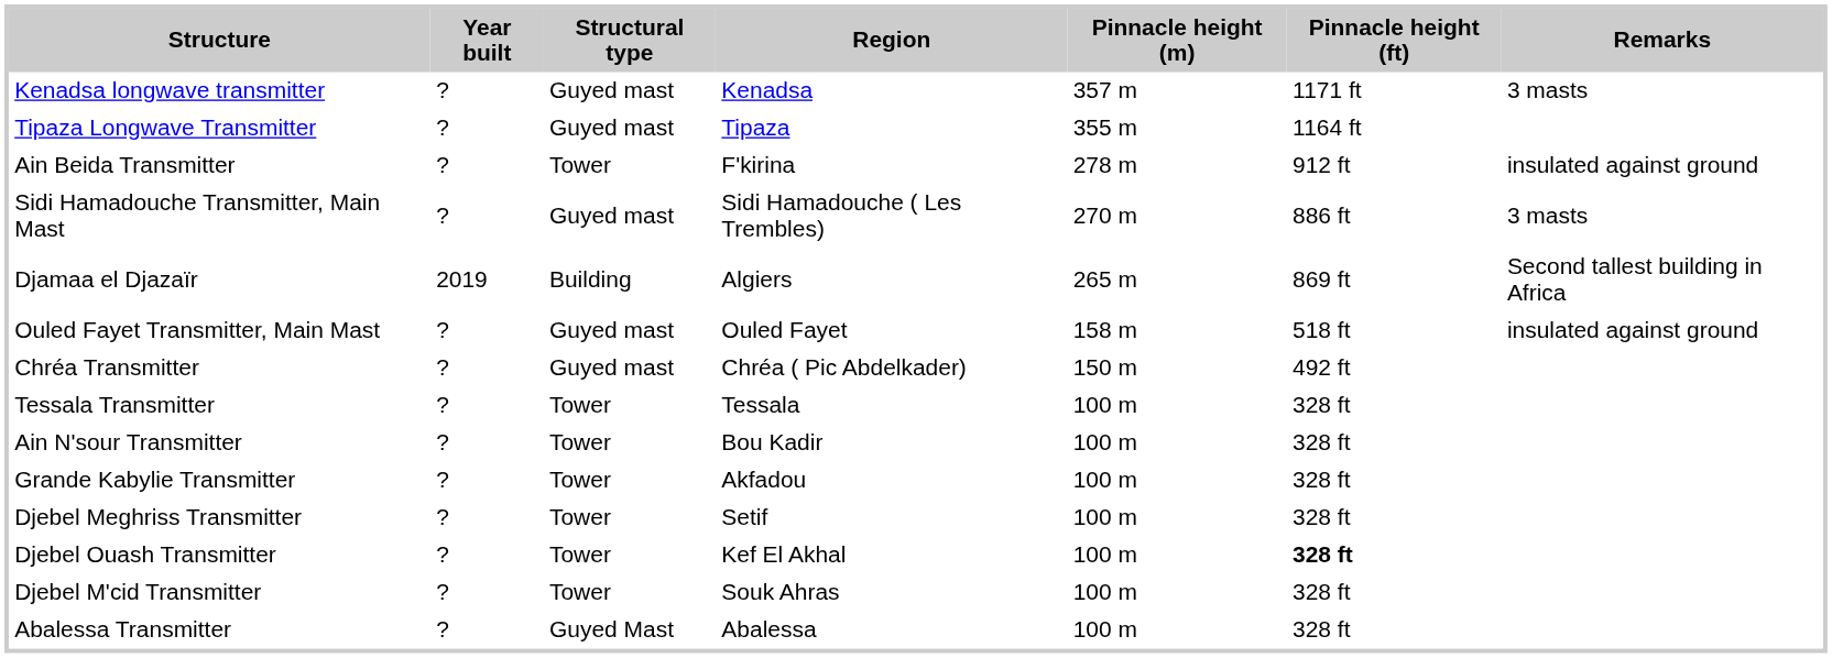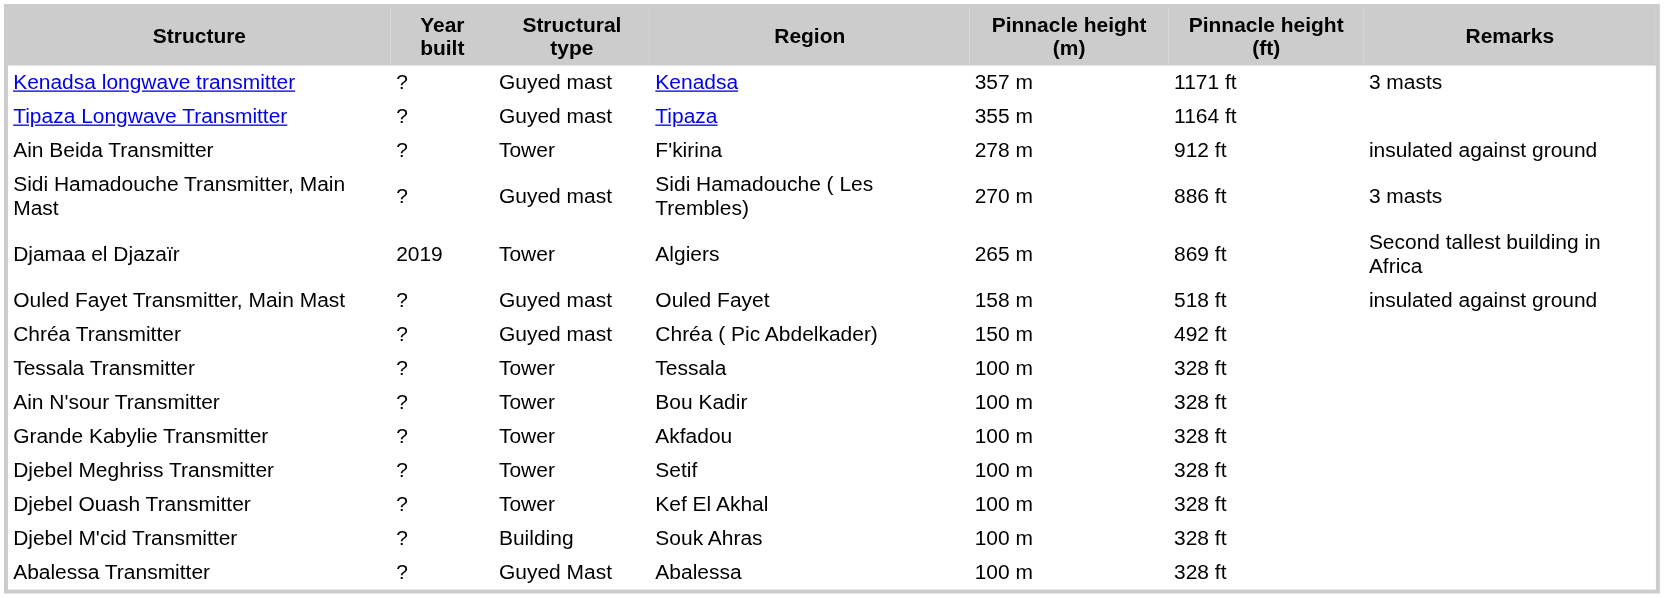Djamaa el Djazaïr | Structural type: Building -> Tower
Djebel Ouash Transmitter | Pinnacle height (ft): bold -> normal
Djebel M'cid Transmitter | Structural type: Tower -> Building
